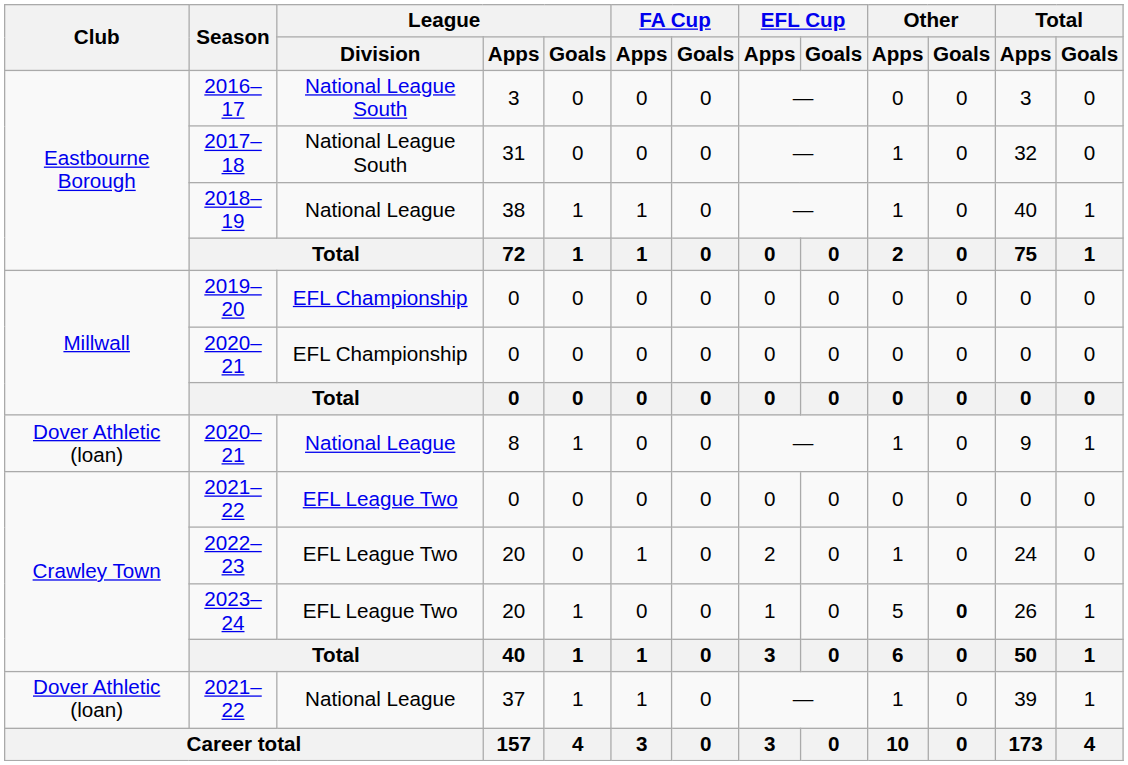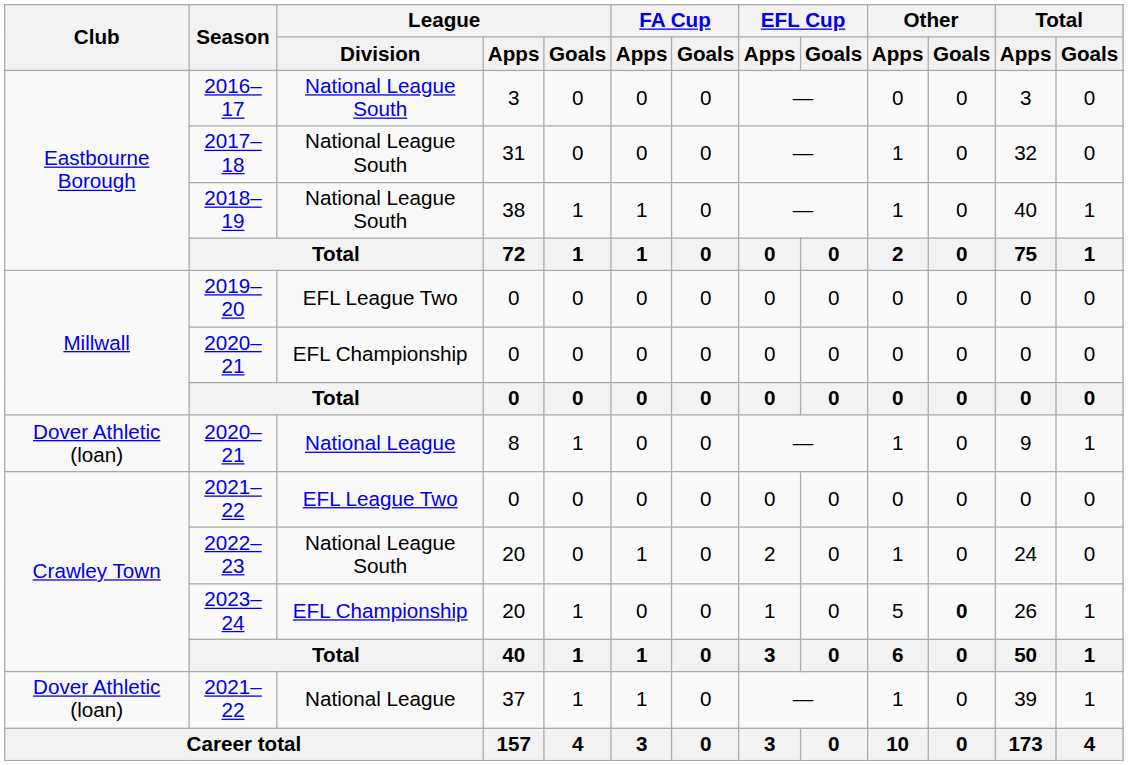2018–19 | League / Division: National League -> National League South
2019–20 | League / Division: EFL Championship -> EFL League Two
2022–23 | League / Division: EFL League Two -> National League South
2023–24 | League / Division: EFL League Two -> EFL Championship
